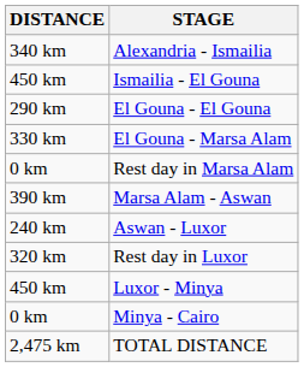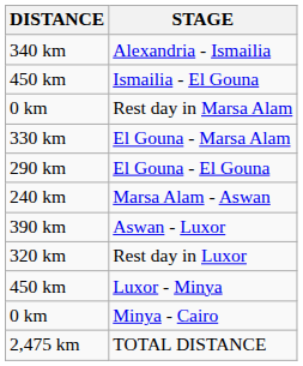rows swapped: El Gouna - El Gouna <-> Rest day in Marsa Alam
Marsa Alam - Aswan | DISTANCE: 390 km -> 240 km
Aswan - Luxor | DISTANCE: 240 km -> 390 km
